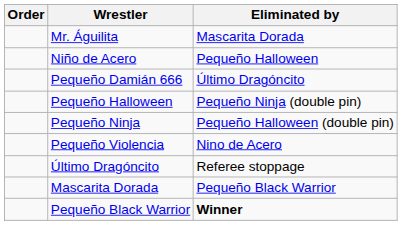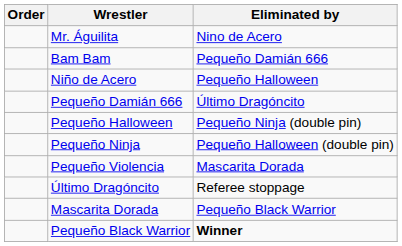Mr. Águilita | Eliminated by: Mascarita Dorada -> Nino de Acero
+ row: Bam Bam | Pequeño Damián 666
Pequeño Violencia | Eliminated by: Nino de Acero -> Mascarita Dorada
